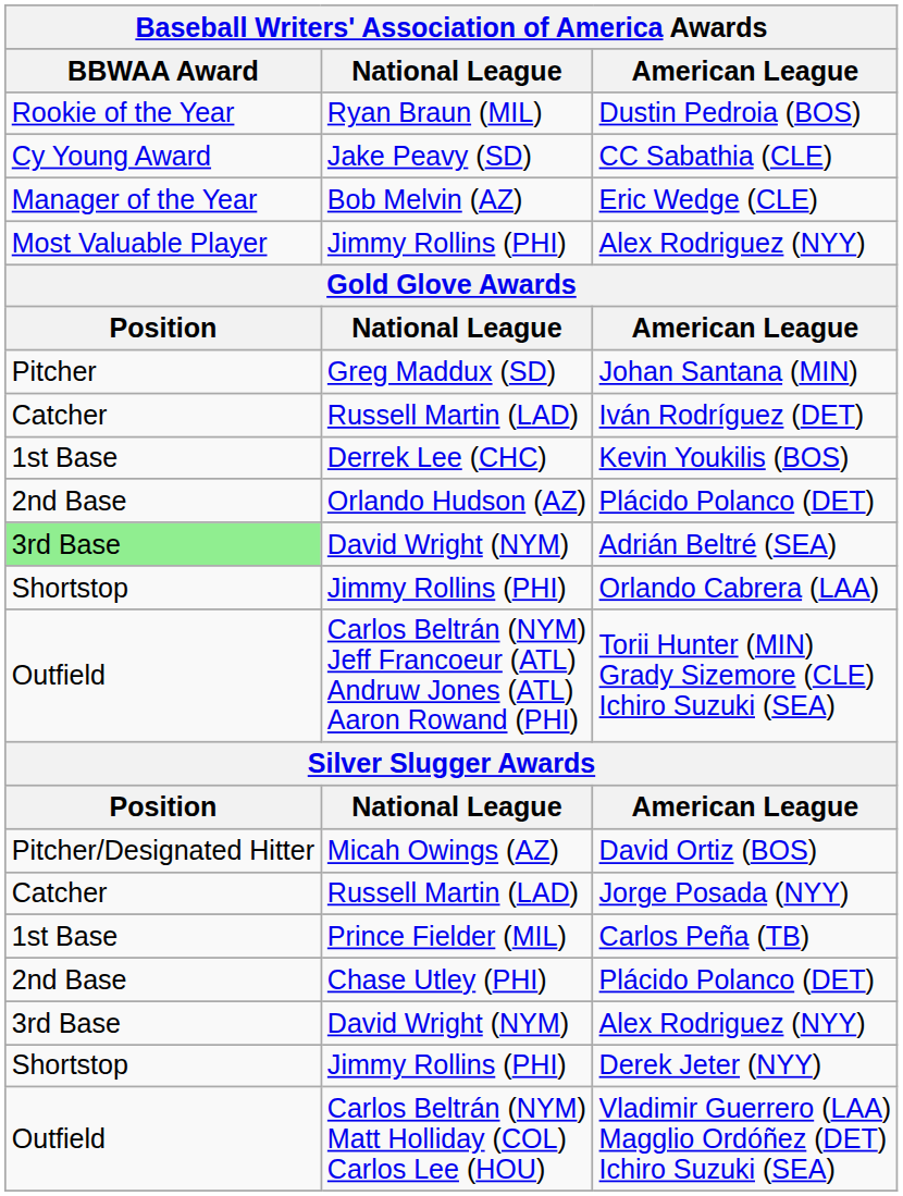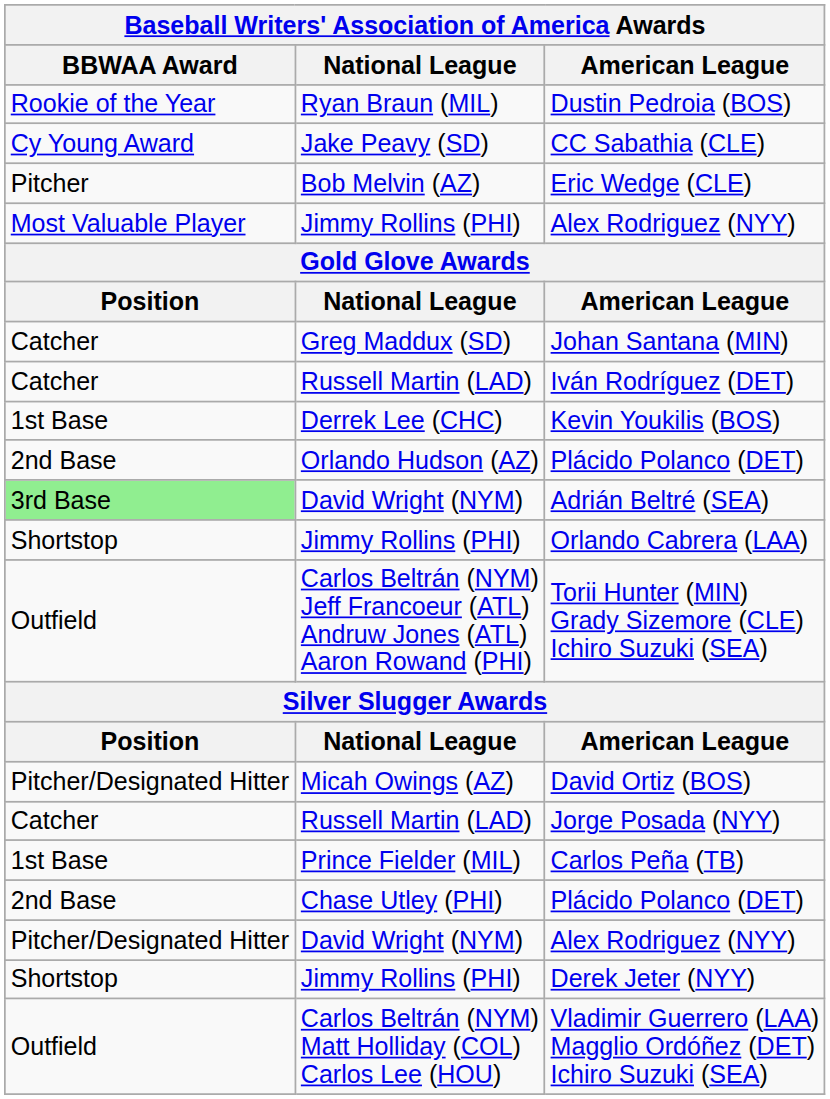Eric Wedge (CLE) | BBWAA Award: Manager of the Year -> Pitcher
Johan Santana (MIN) | BBWAA Award: Pitcher -> Catcher
David Wright (NYM) / Alex Rodriguez (NYY) | BBWAA Award: 3rd Base -> Pitcher/Designated Hitter
